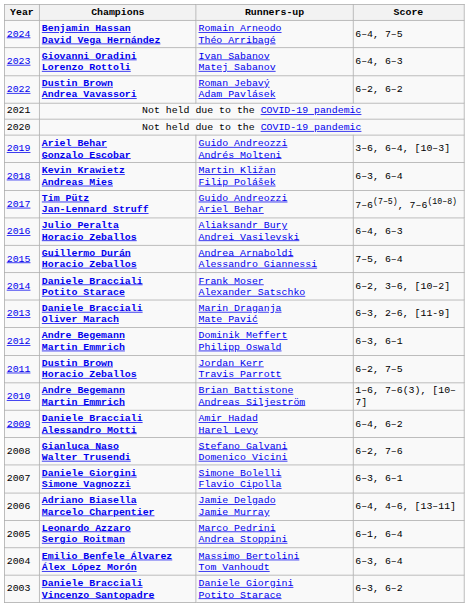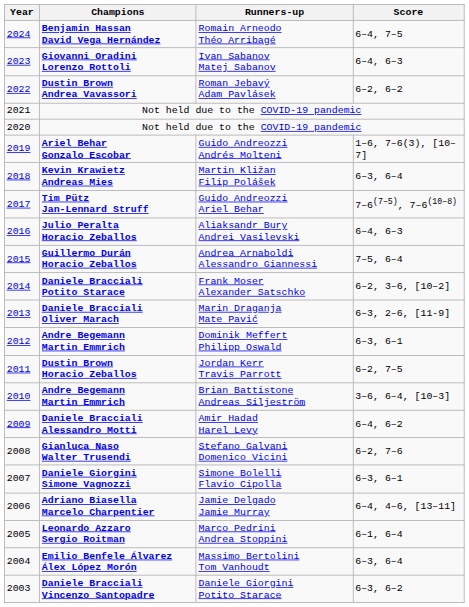Guido Andreozzi Andrés Molteni | Score: 3–6, 6–4, [10–3] -> 1–6, 7–6(3), [10–7]
Brian Battistone Andreas Siljeström | Score: 1–6, 7–6(3), [10–7] -> 3–6, 6–4, [10–3]
